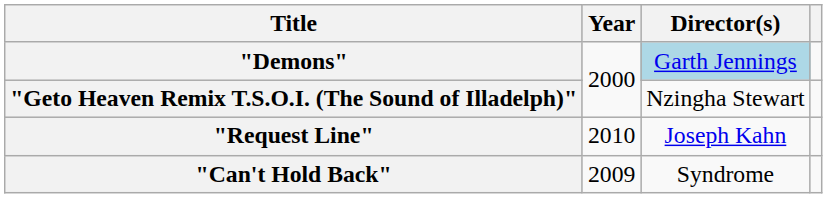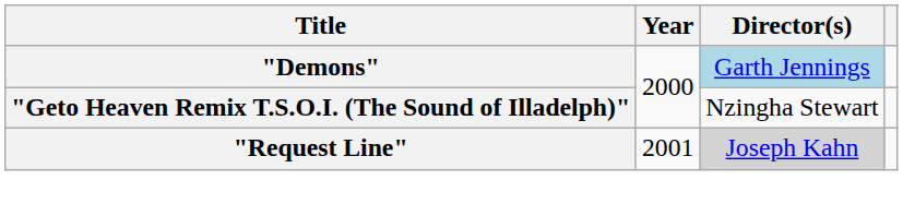"Request Line" | Year: 2010 -> 2001
"Request Line" | Director(s): no background -> lightgrey background
- row: "Can't Hold Back" | 2009 | Syndrome
